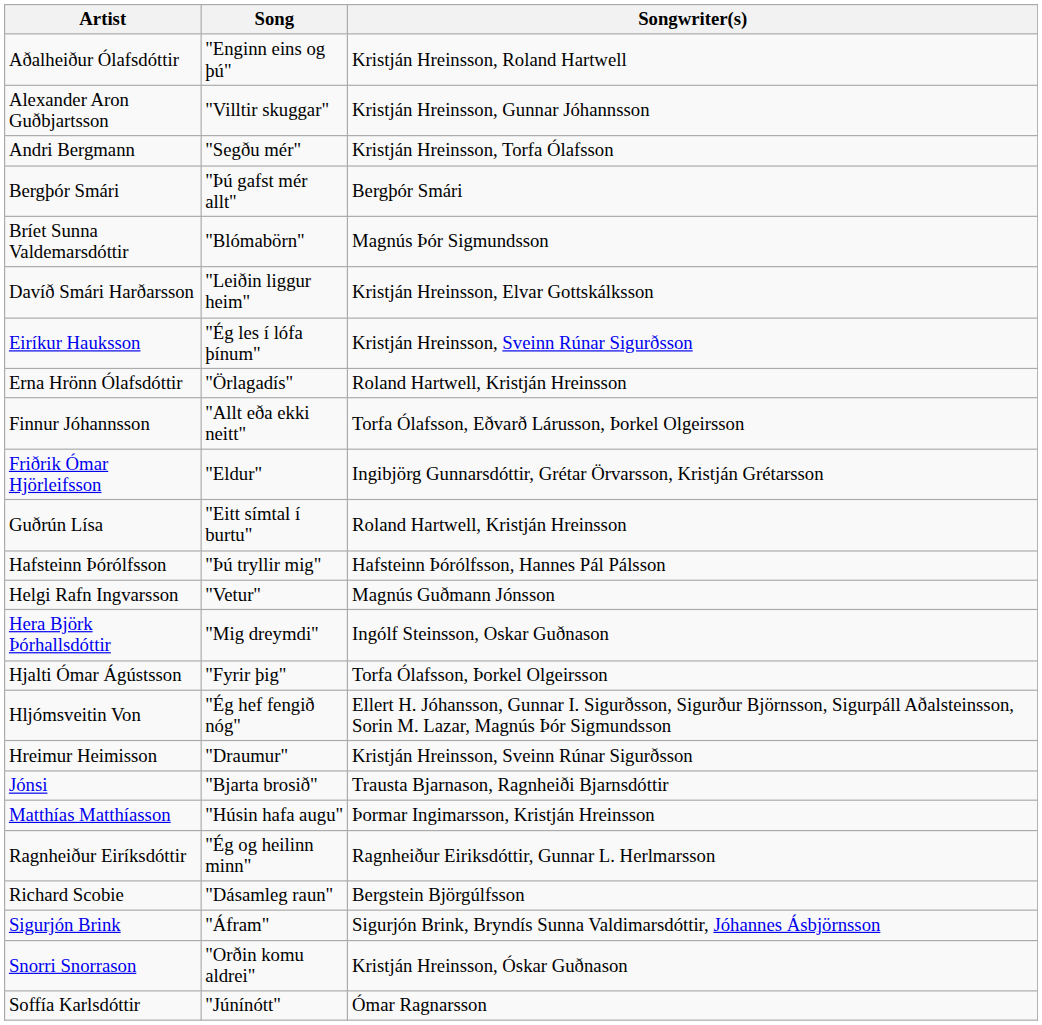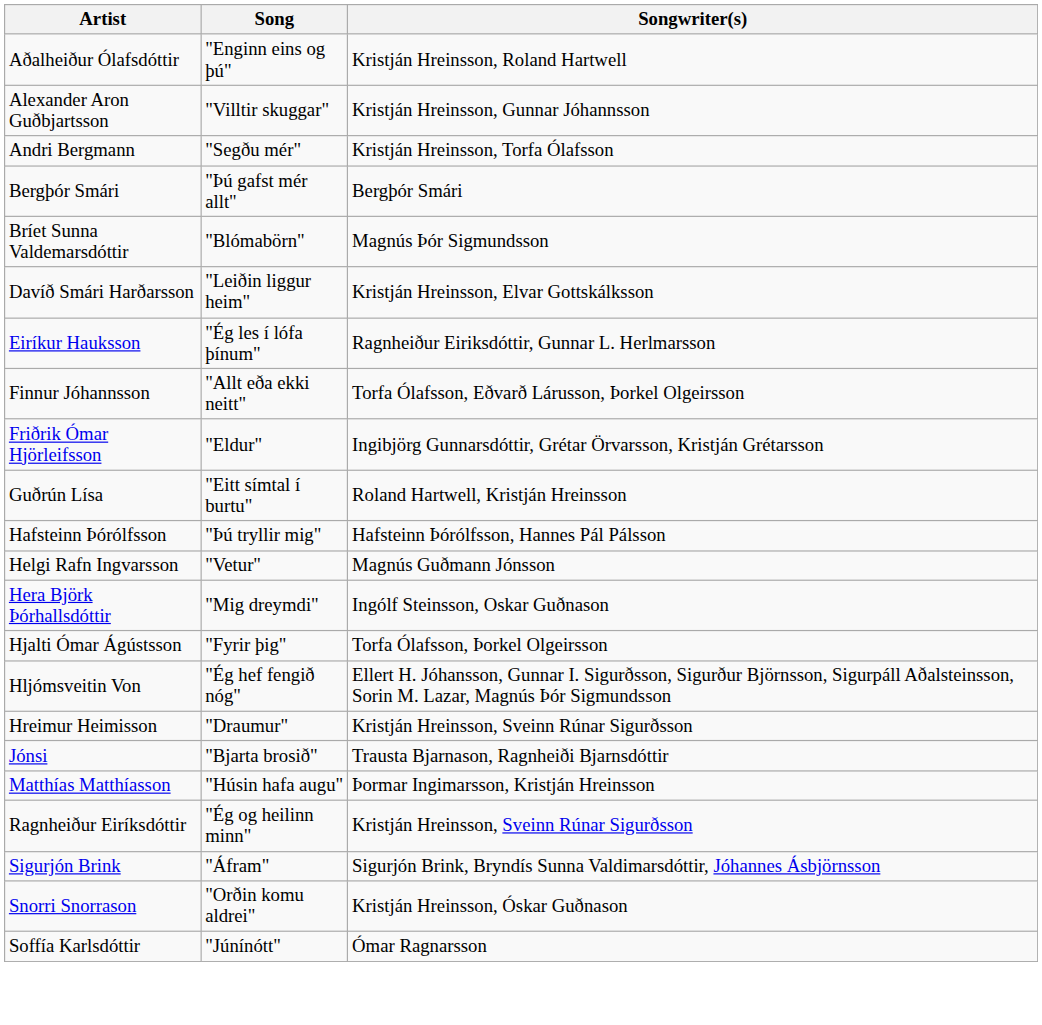Eiríkur Hauksson | Songwriter(s): Kristján Hreinsson, Sveinn Rúnar Sigurðsson -> Ragnheiður Eiriksdóttir, Gunnar L. Herlmarsson
- row: Erna Hrönn Ólafsdóttir | "Örlagadís" | Roland Hartwell, Kristján Hreinsson
Ragnheiður Eiríksdóttir | Songwriter(s): Ragnheiður Eiriksdóttir, Gunnar L. Herlmarsson -> Kristján Hreinsson, Sveinn Rúnar Sigurðsson
- row: Richard Scobie | "Dásamleg raun" | Bergstein Björgúlfsson
